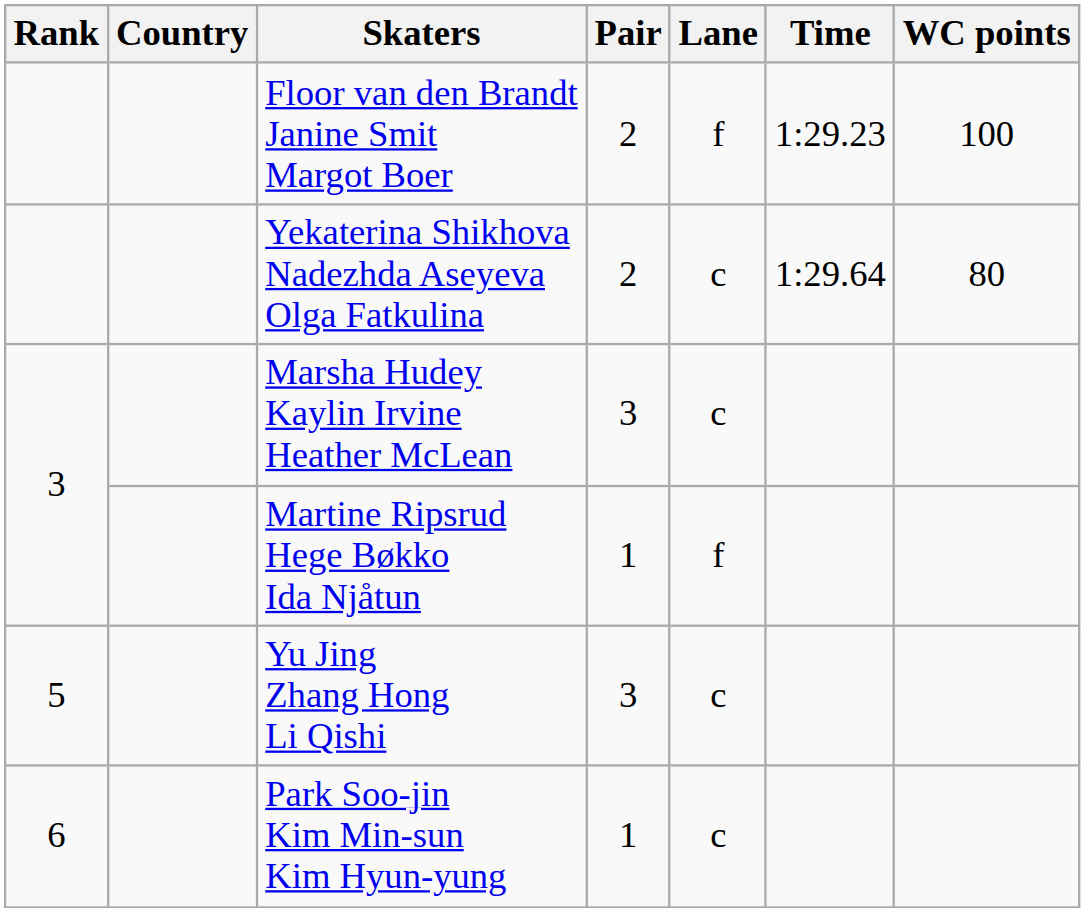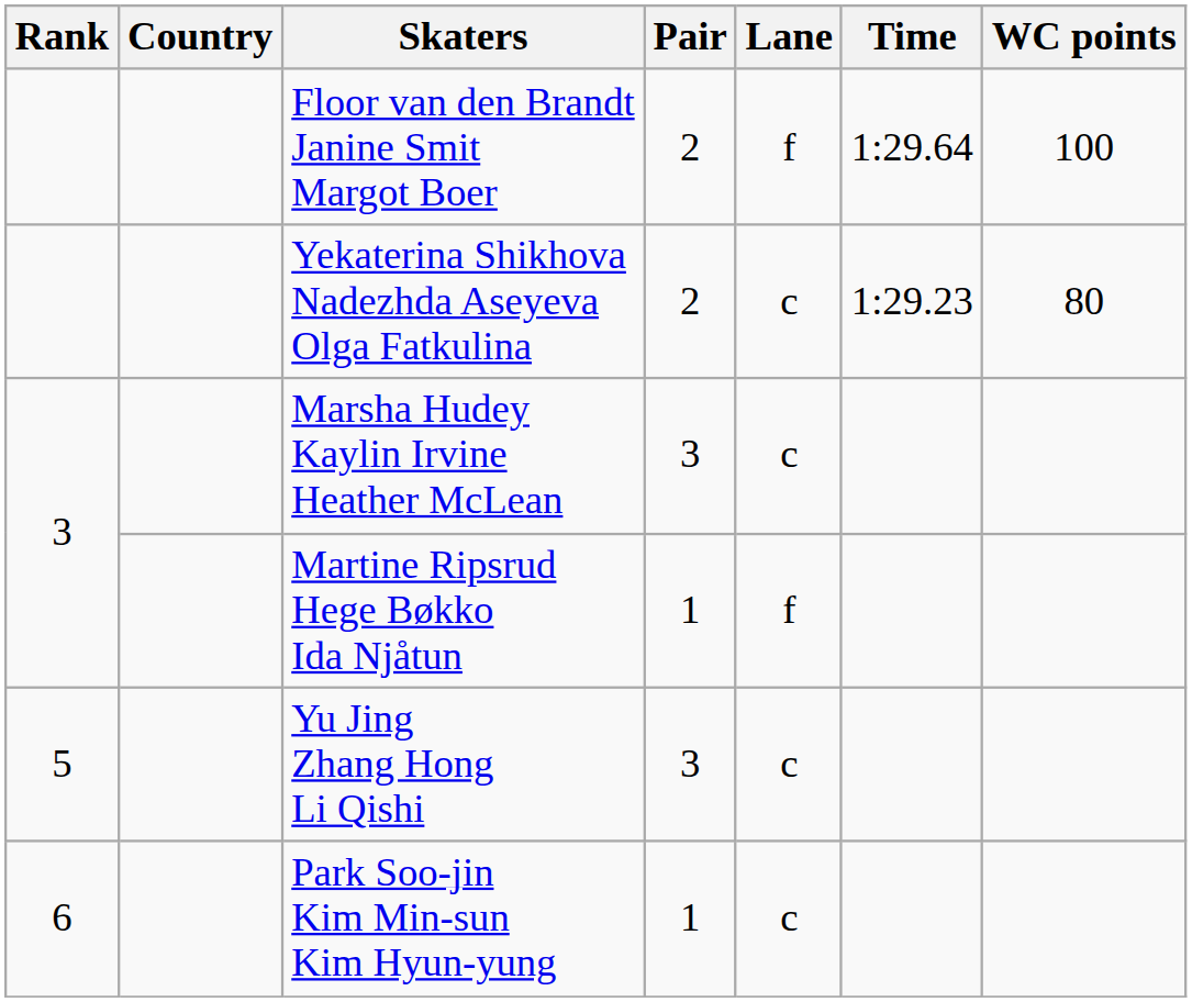Floor van den Brandt Janine Smit Margot Boer | Time: 1:29.23 -> 1:29.64
Yekaterina Shikhova Nadezhda Aseyeva Olga Fatkulina | Time: 1:29.64 -> 1:29.23
